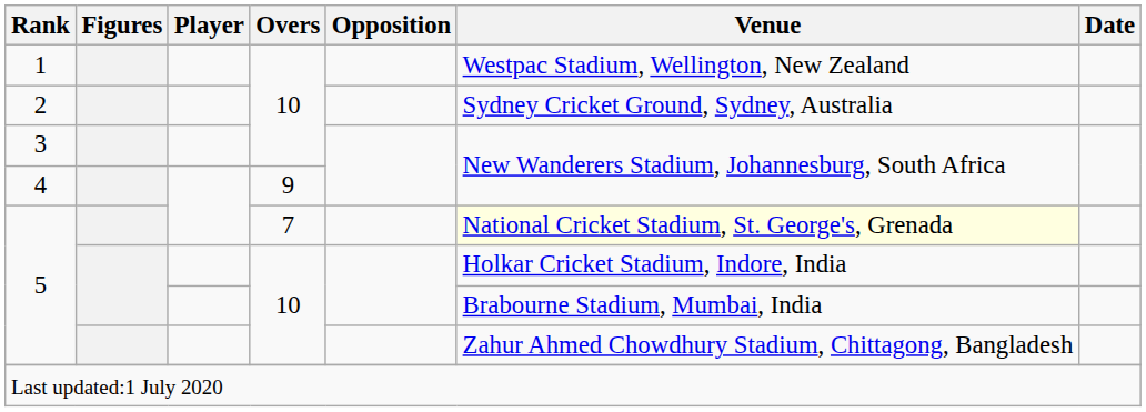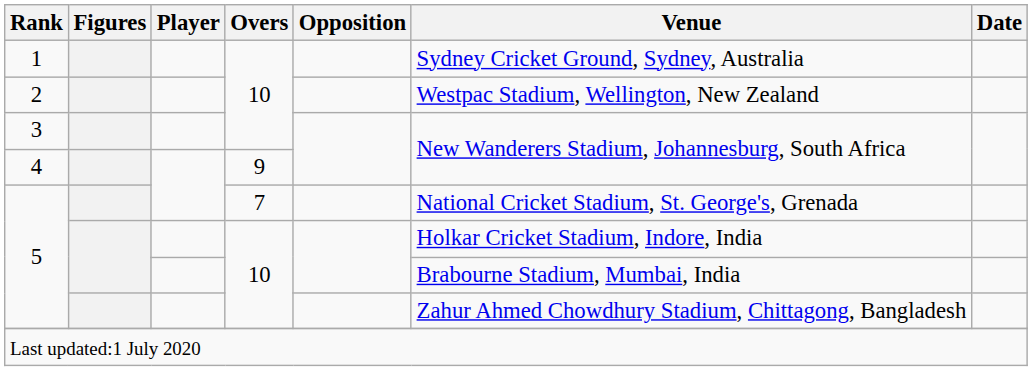1 | Venue: Westpac Stadium, Wellington, New Zealand -> Sydney Cricket Ground, Sydney, Australia
2 | Venue: Sydney Cricket Ground, Sydney, Australia -> Westpac Stadium, Wellington, New Zealand
5 / 7 | Venue: lightyellow background -> no background
